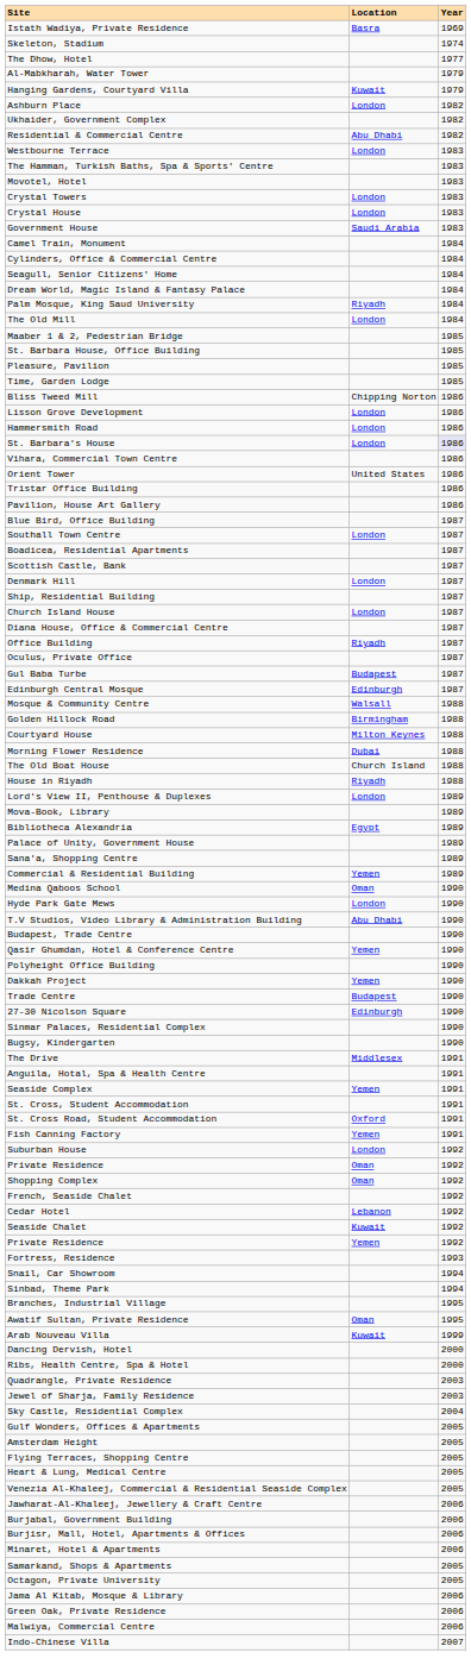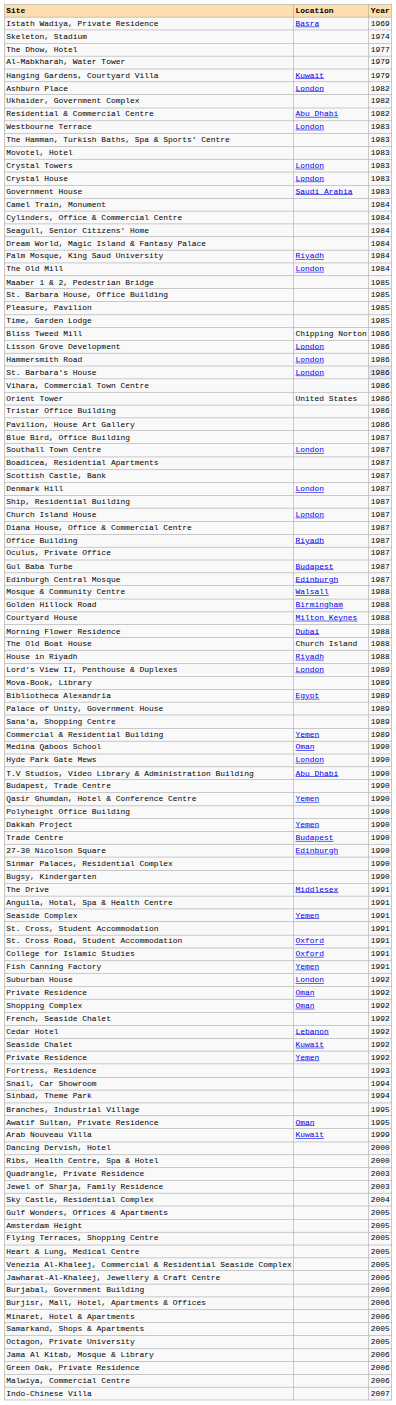+ row: College for Islamic Studies | Oxford | 1991
